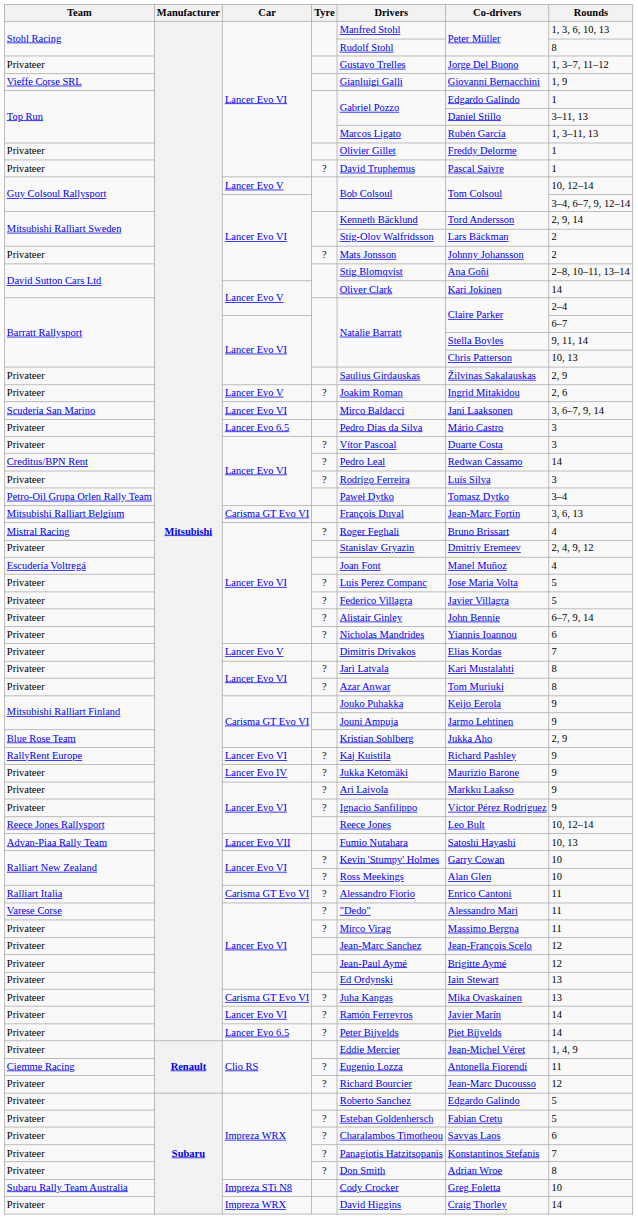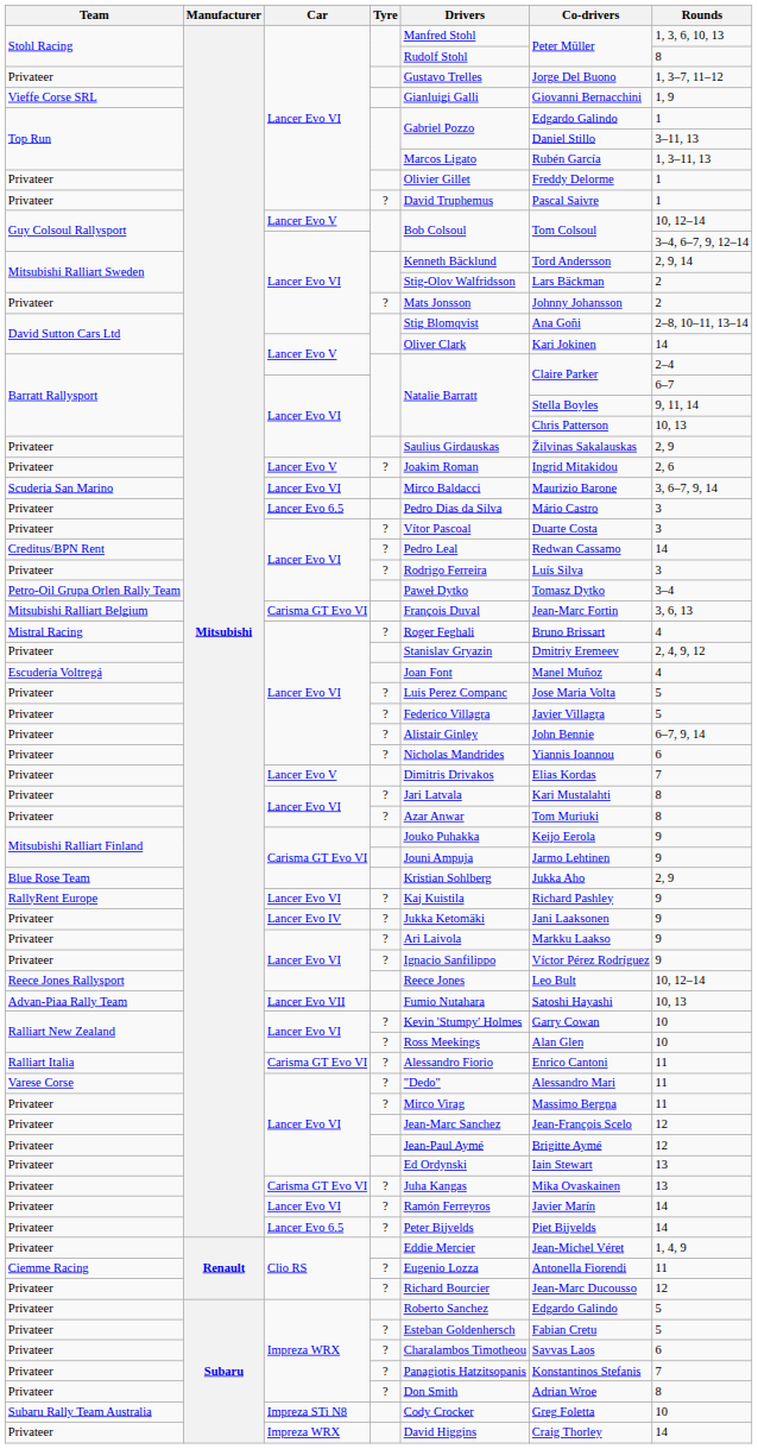Scuderia San Marino | Co-drivers: Jani Laaksonen -> Maurizio Barone
Privateer / Lancer Evo IV | Co-drivers: Maurizio Barone -> Jani Laaksonen
